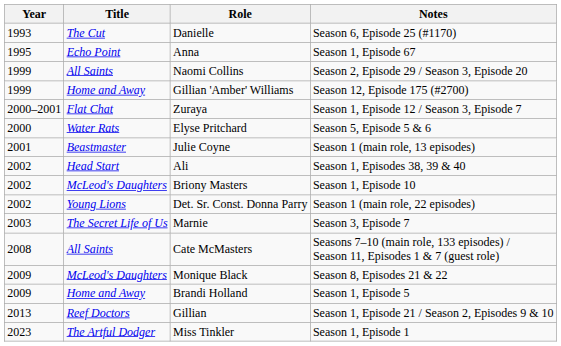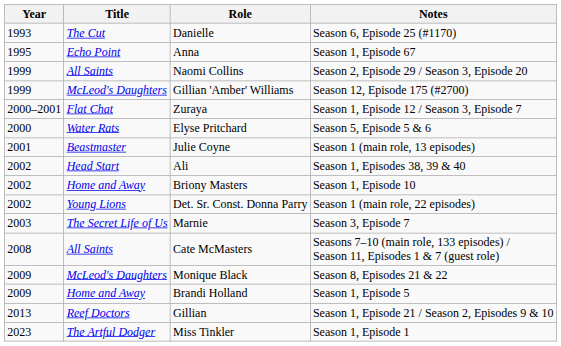Gillian 'Amber' Williams | Title: Home and Away -> McLeod's Daughters
Briony Masters | Title: McLeod's Daughters -> Home and Away
